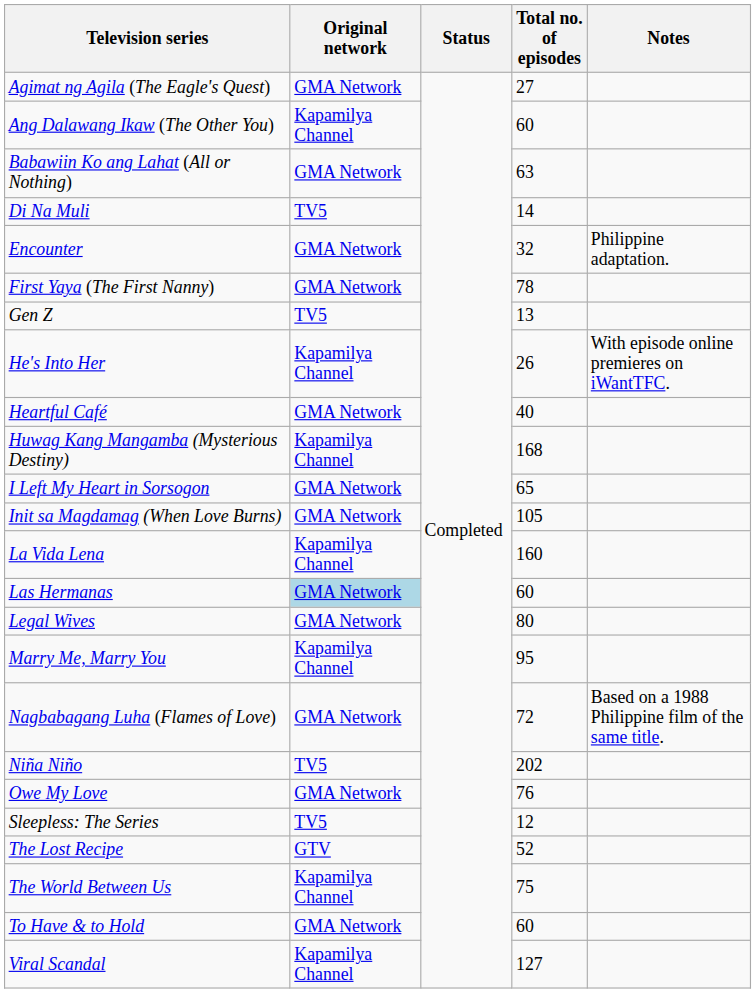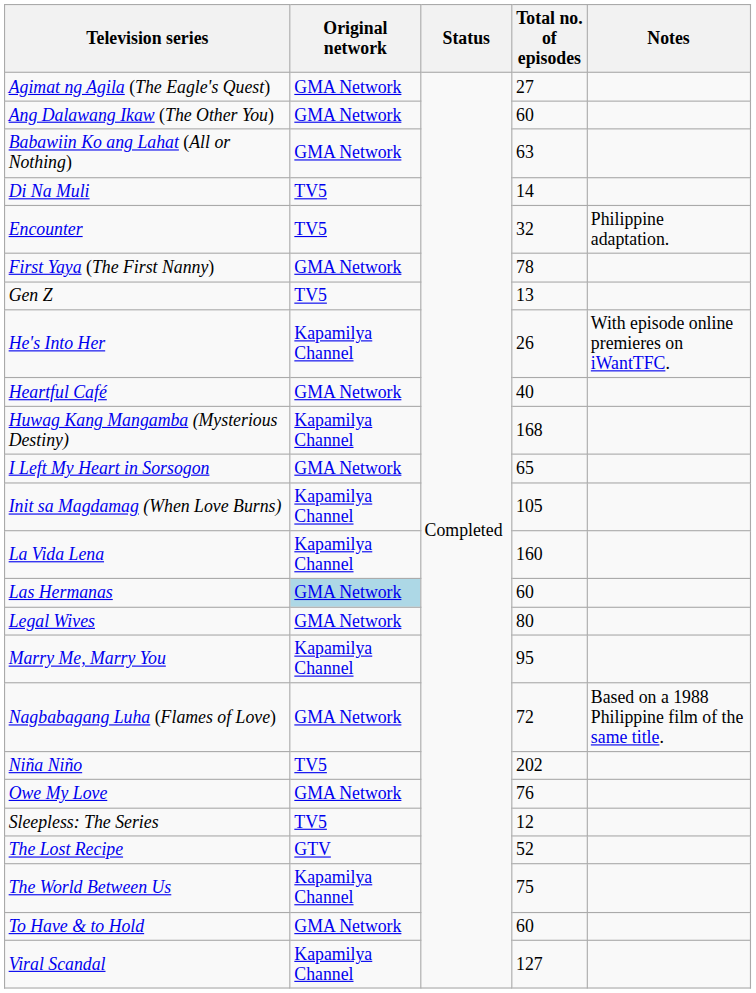Ang Dalawang Ikaw (The Other You) | Original network: Kapamilya Channel -> GMA Network
Encounter | Original network: GMA Network -> TV5
Init sa Magdamag (When Love Burns) | Original network: GMA Network -> Kapamilya Channel
